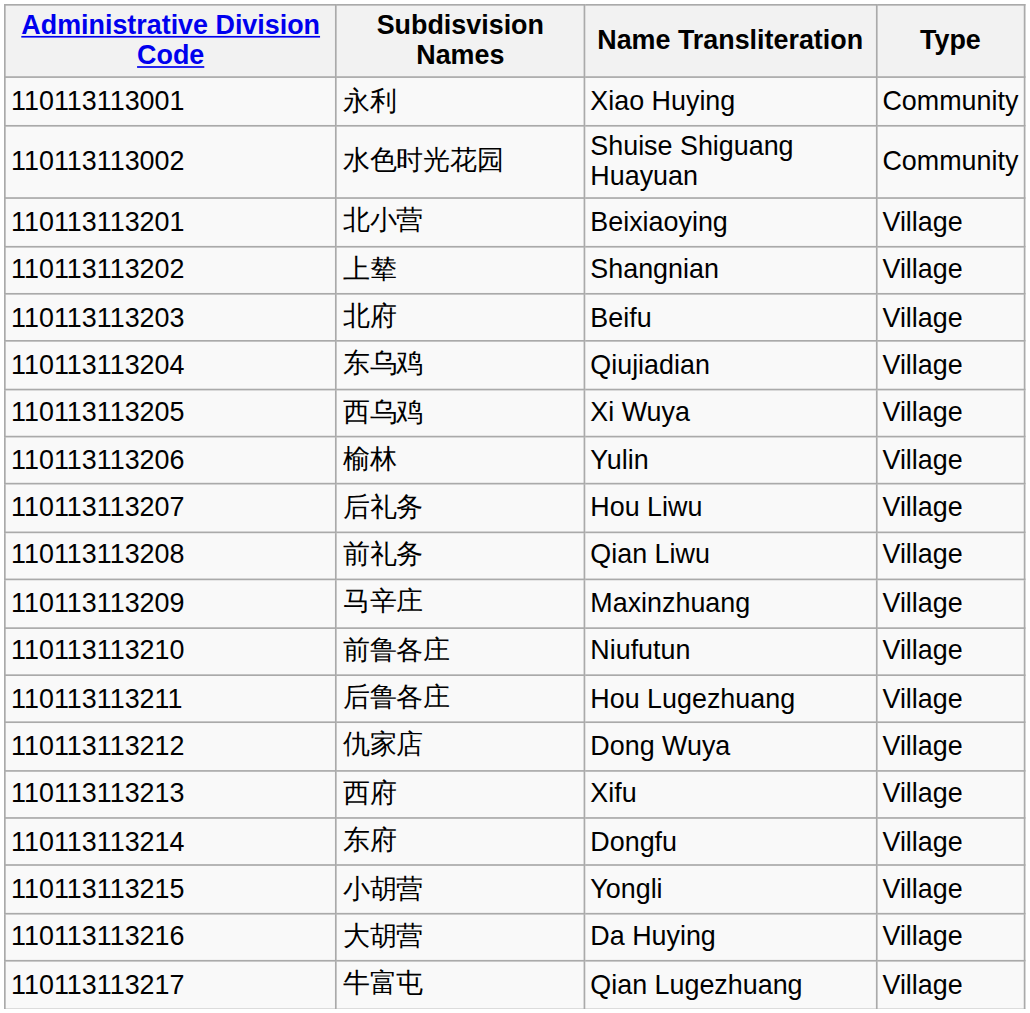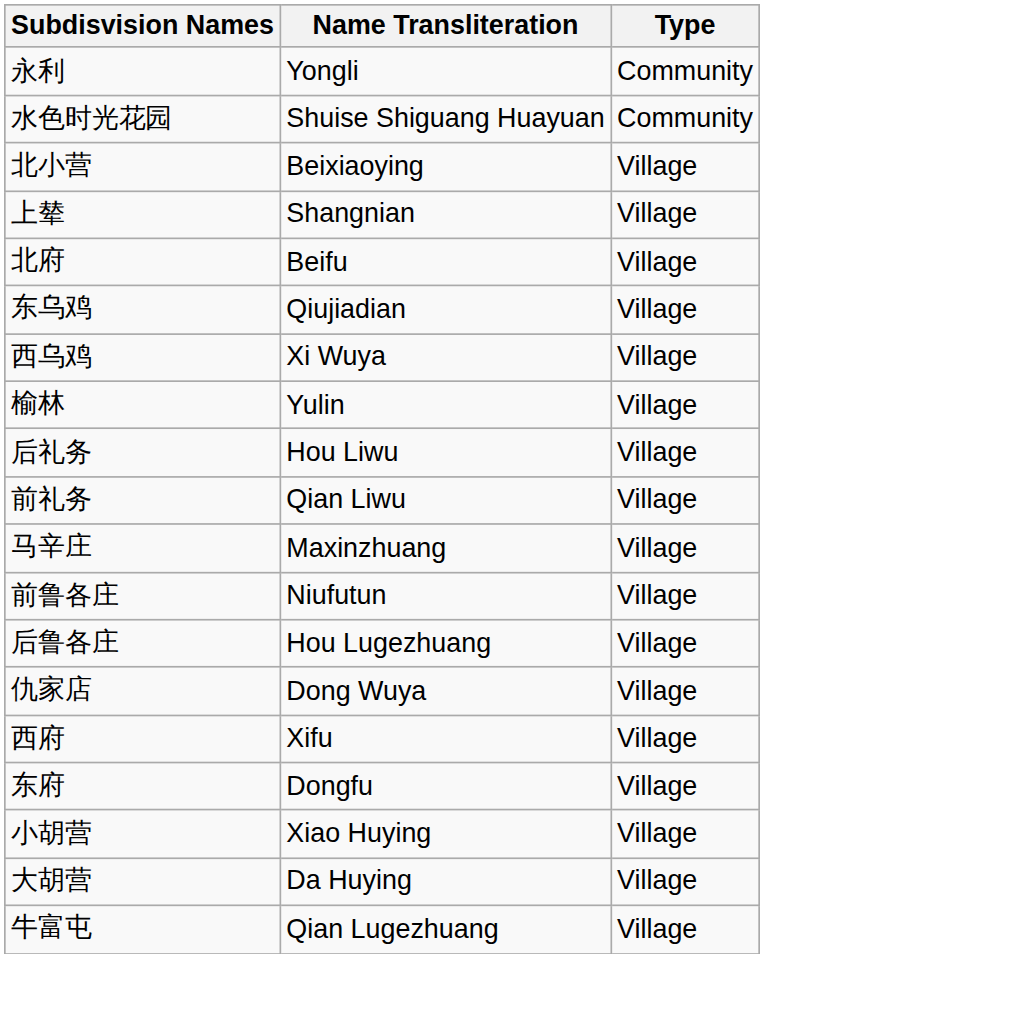- column: Administrative Division Code | 110113113001 | 110113113002 | 110113113201 | 110113113202 | 110113113203 | 110113113204 | 110113113205 | 110113113206 | 110113113207 | 110113113208 | 110113113209 | 110113113210 | 110113113211 | 110113113212 | 110113113213 | 110113113214 | 110113113215 | 110113113216 | 110113113217
永利 | Name Transliteration: Xiao Huying -> Yongli
小胡营 | Name Transliteration: Yongli -> Xiao Huying
